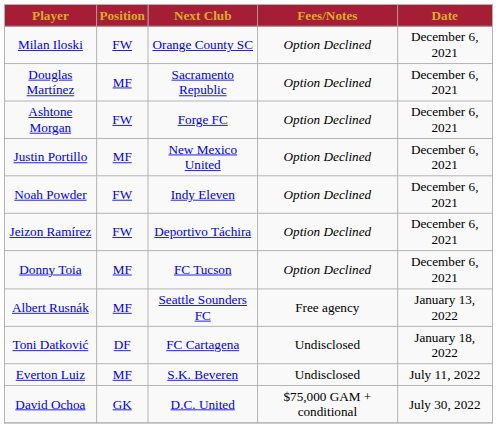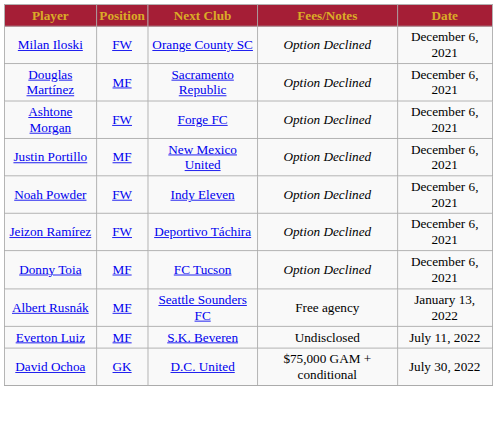- row: Toni Datković | DF | FC Cartagena | Undisclosed | January 18, 2022
